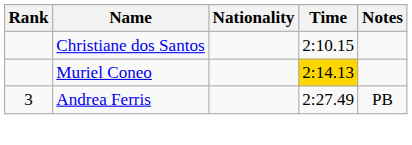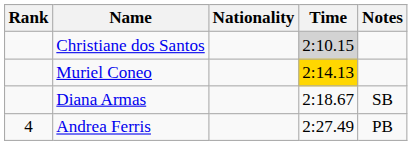Christiane dos Santos | Time: no background -> lightgrey background
+ row: Diana Armas | 2:18.67 | SB
Andrea Ferris | Rank: 3 -> 4
